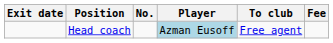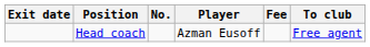columns swapped: To club <-> Fee
Head coach | Player: lightblue background -> no background
